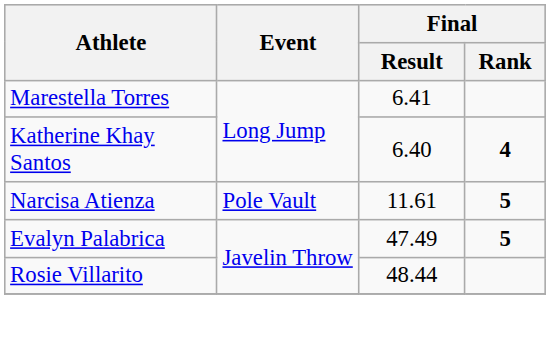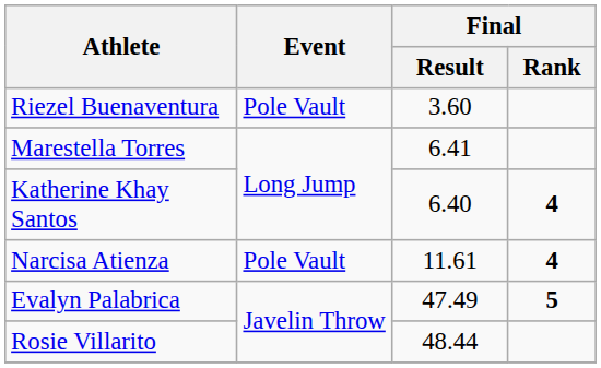+ row: Riezel Buenaventura | Pole Vault | 3.60
Narcisa Atienza | Final / Rank: 5 -> 4
